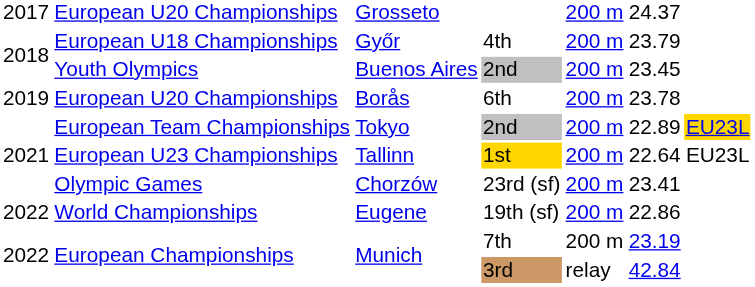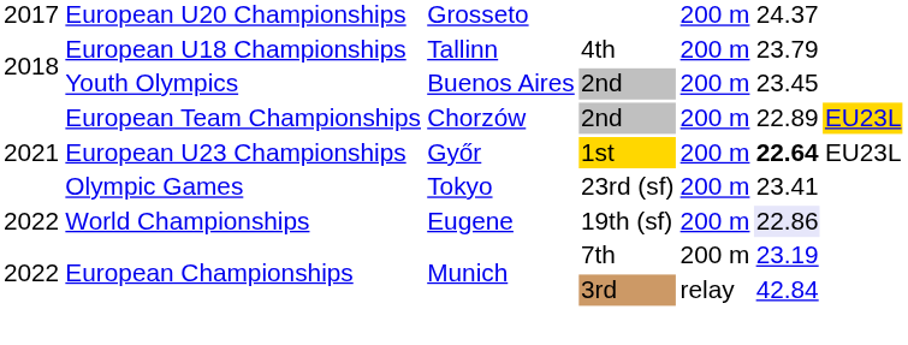European U18 Championships | column 3: Győr -> Tallinn
- row: 2019 | European U20 Championships | Borås | 6th | 200 m | 23.78
European Team Championships | column 3: Tokyo -> Chorzów
European U23 Championships | column 3: Tallinn -> Győr
European U23 Championships | column 6: normal -> bold
Olympic Games | column 3: Chorzów -> Tokyo
World Championships | column 6: no background -> lavender background
